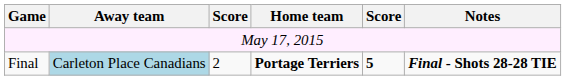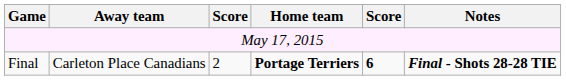Final | Away team: lightblue background -> no background
Final | column 5: 5 -> 6
